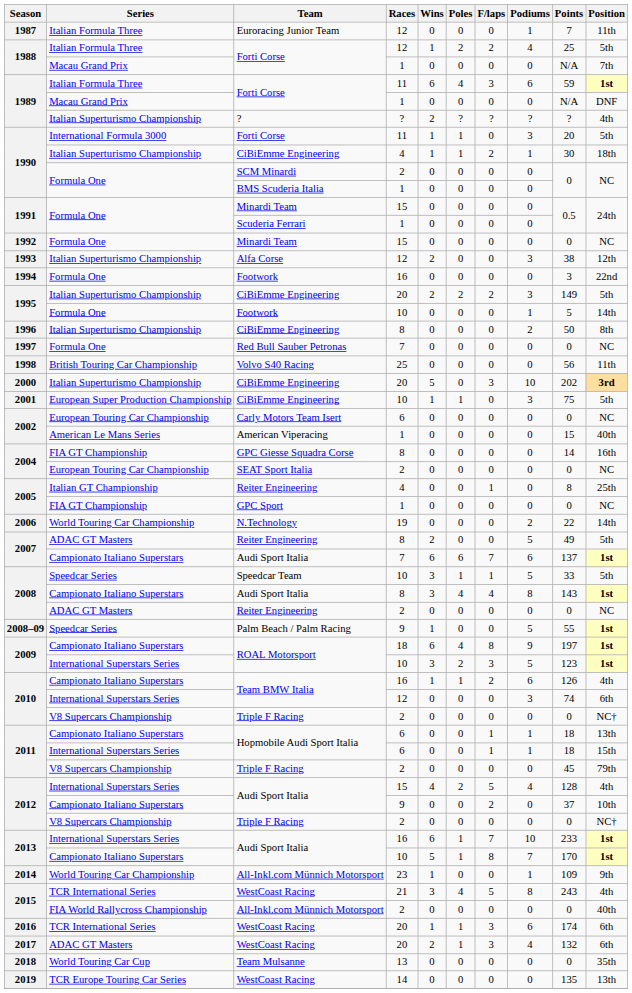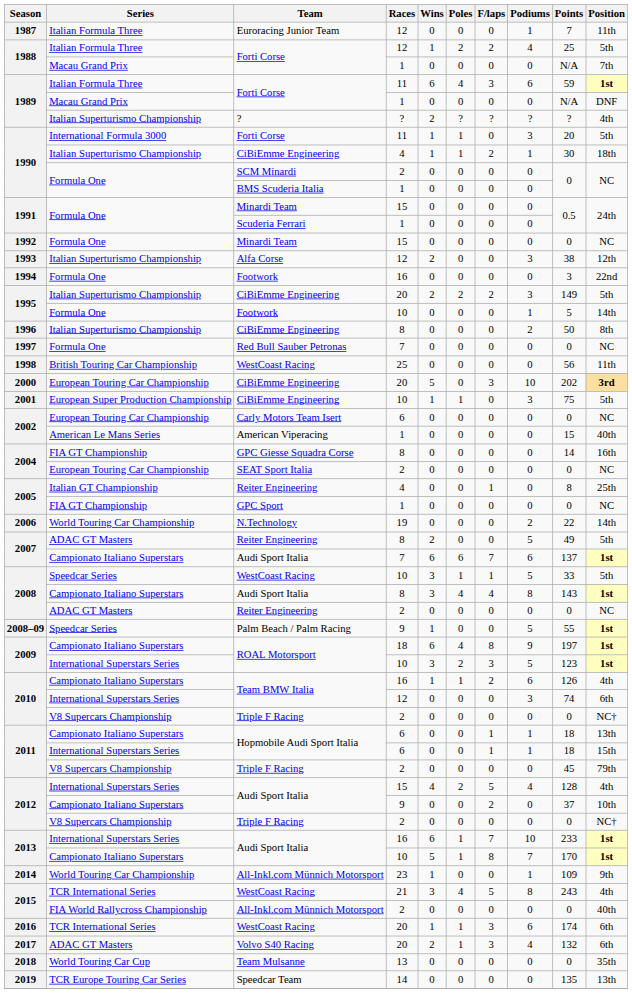1998 | Team: Volvo S40 Racing -> WestCoast Racing
2000 | Series: Italian Superturismo Championship -> European Touring Car Championship
2008 / 10 | Team: Speedcar Team -> WestCoast Racing
2017 | Team: WestCoast Racing -> Volvo S40 Racing
2019 | Team: WestCoast Racing -> Speedcar Team
